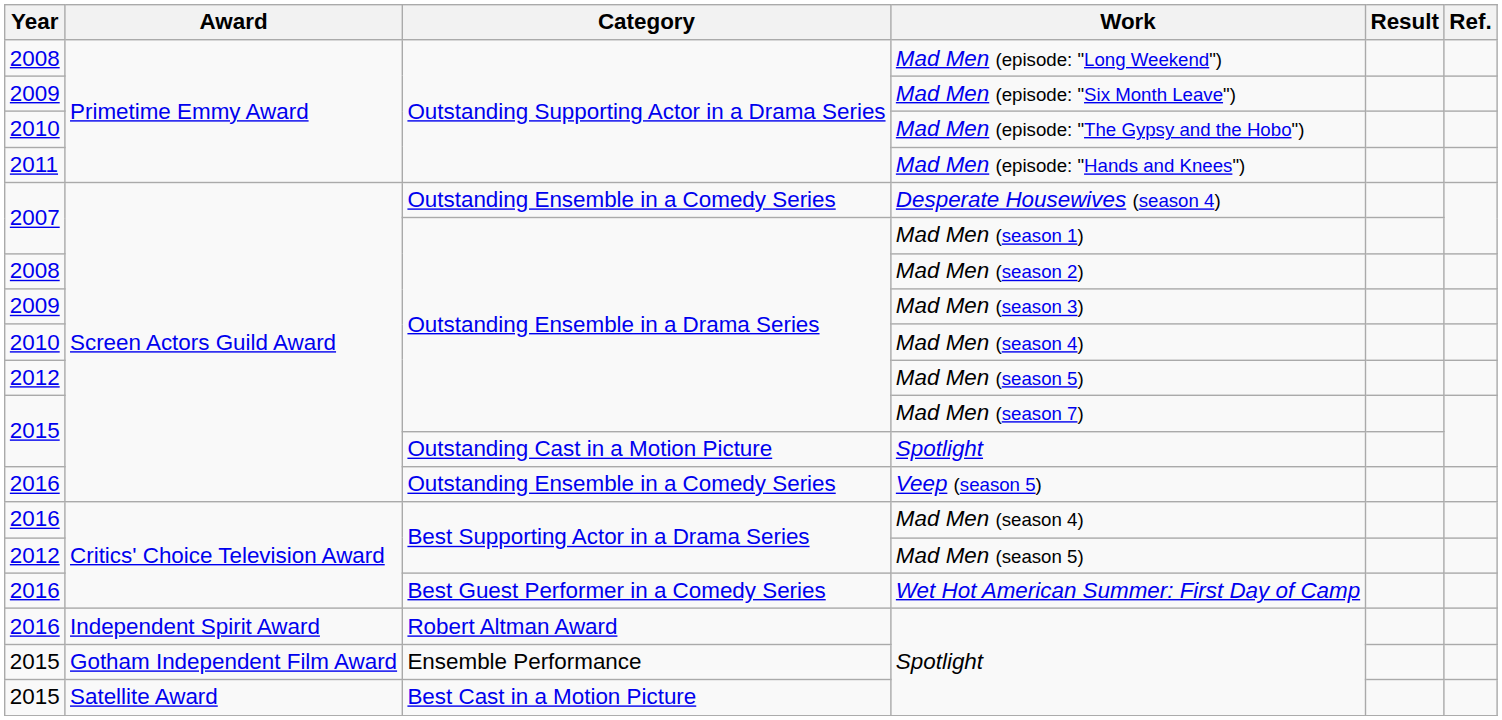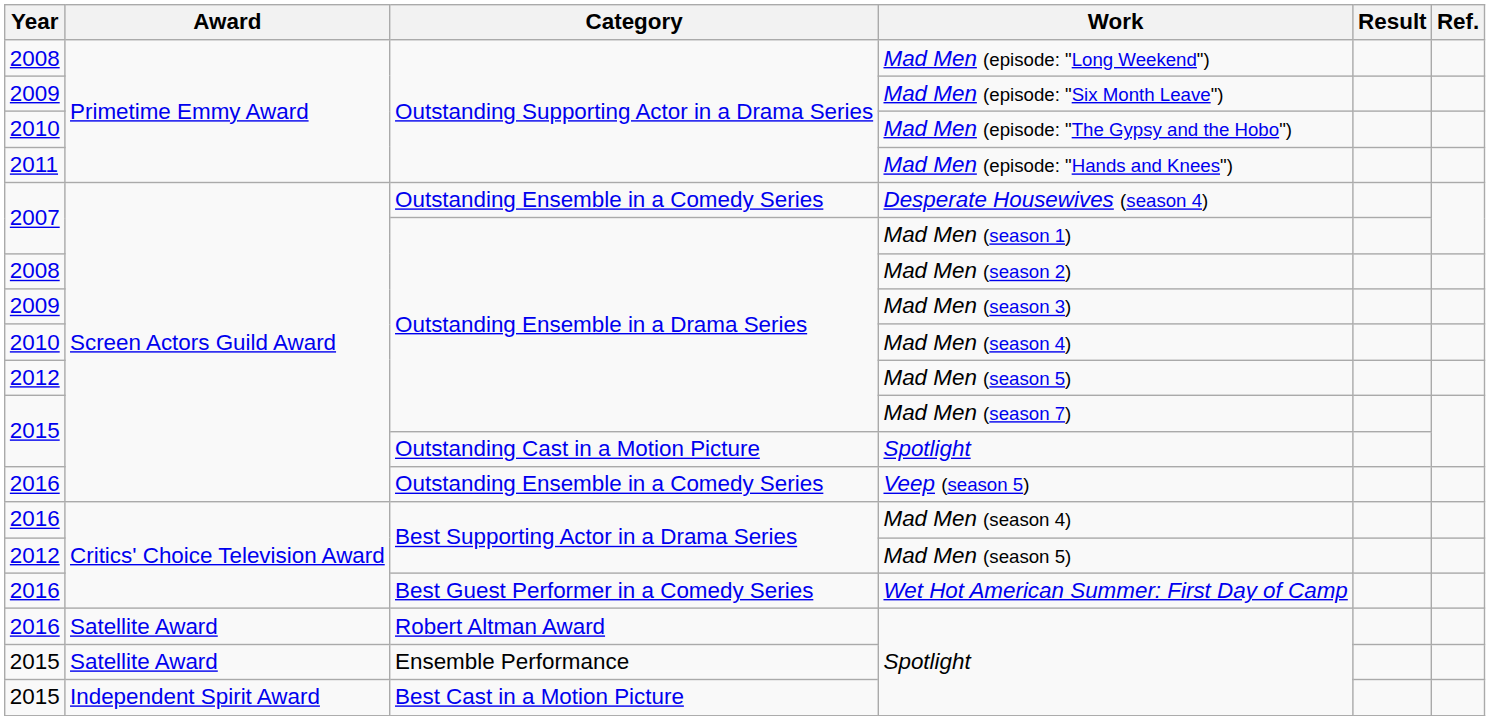Robert Altman Award / Spotlight | Award: Independent Spirit Award -> Satellite Award
Ensemble Performance / Spotlight | Award: Gotham Independent Film Award -> Satellite Award
Best Cast in a Motion Picture / Spotlight | Award: Satellite Award -> Independent Spirit Award
